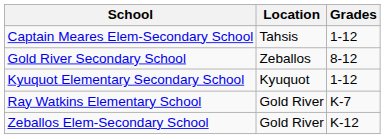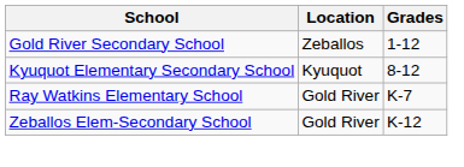- row: Captain Meares Elem-Secondary School | Tahsis | 1-12
Gold River Secondary School | Grades: 8-12 -> 1-12
Kyuquot Elementary Secondary School | Grades: 1-12 -> 8-12
